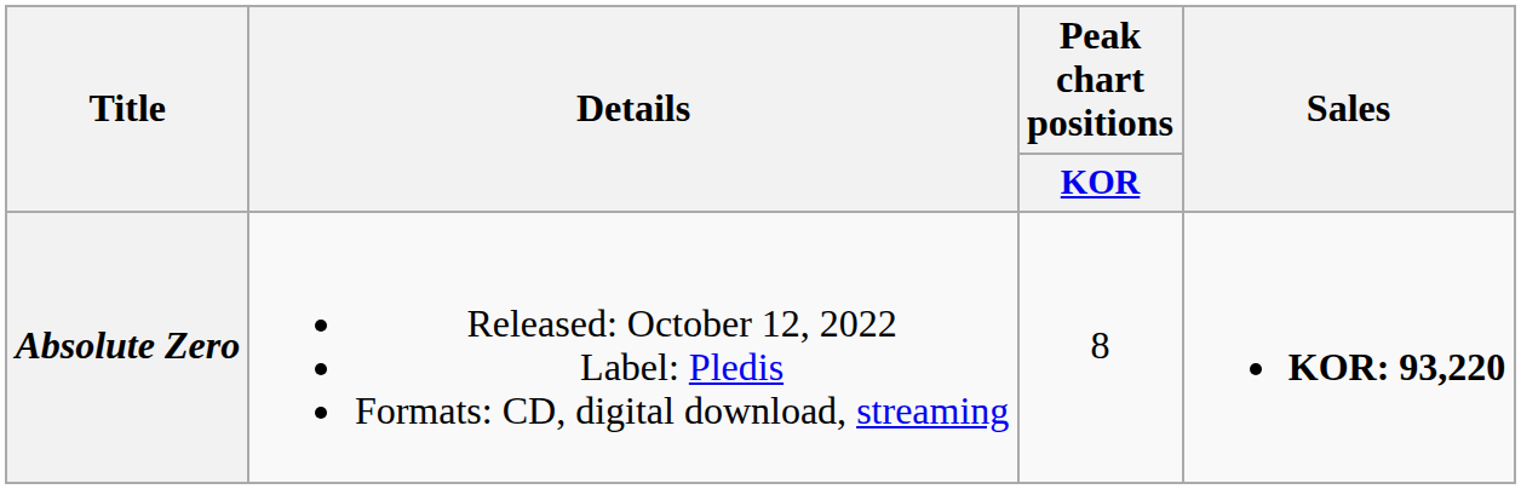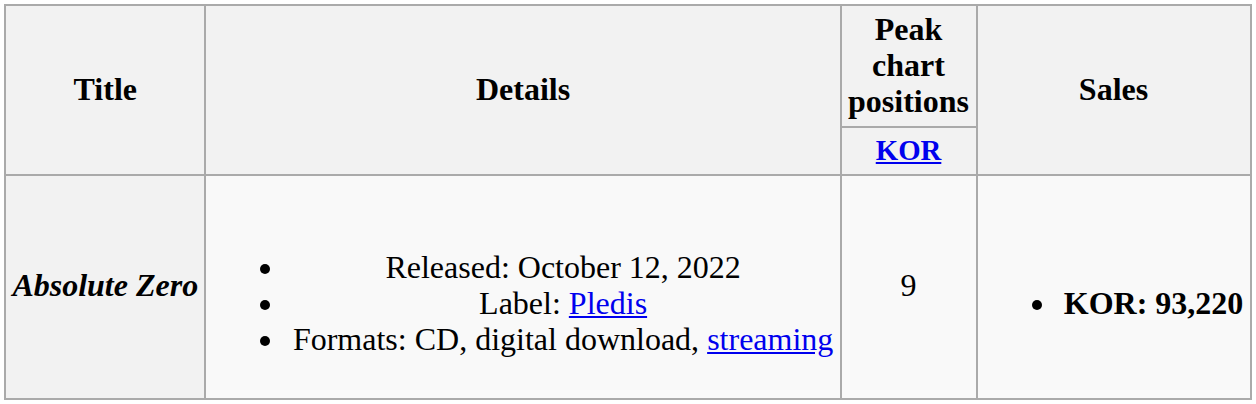Absolute Zero | Peak chart positions / KOR: 8 -> 9
